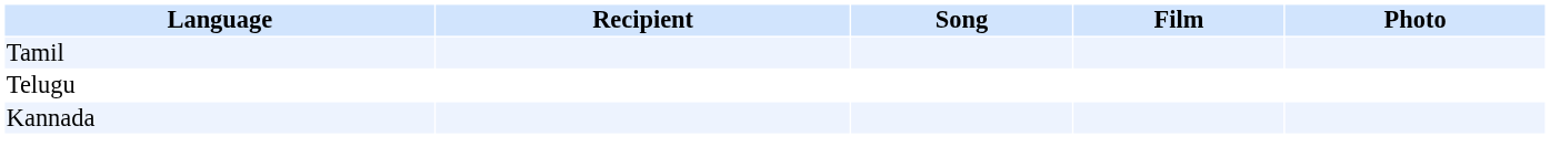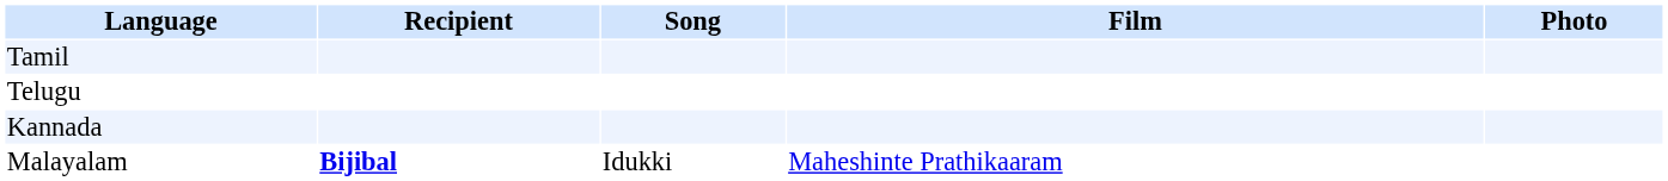+ row: Malayalam | Bijibal | Idukki | Maheshinte Prathikaaram
